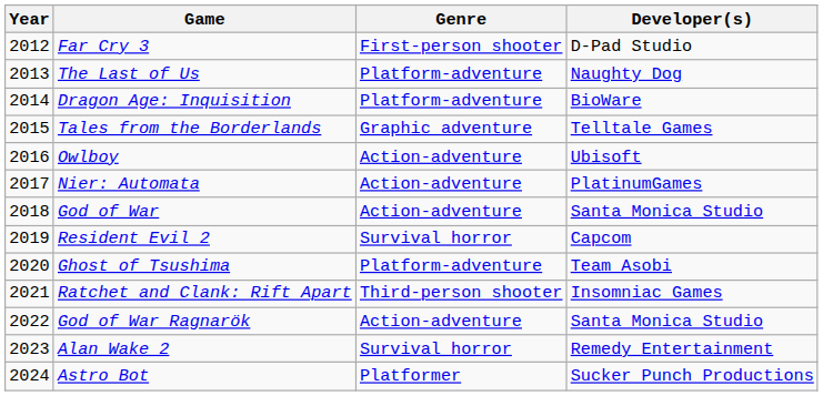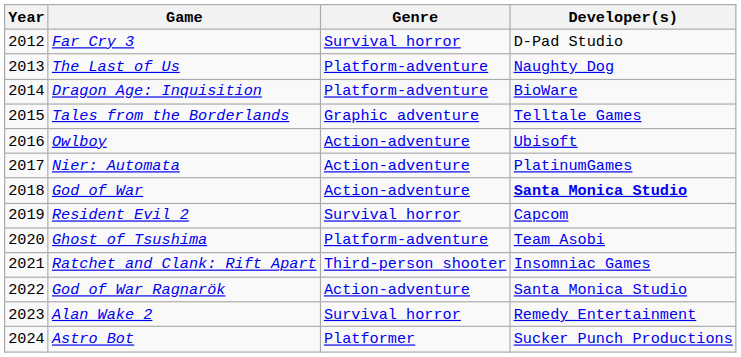Far Cry 3 | Genre: First-person shooter -> Survival horror
God of War | Developer(s): normal -> bold
